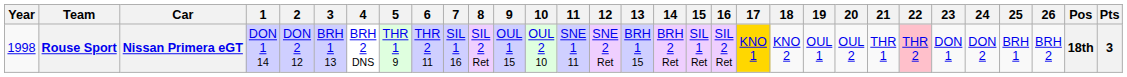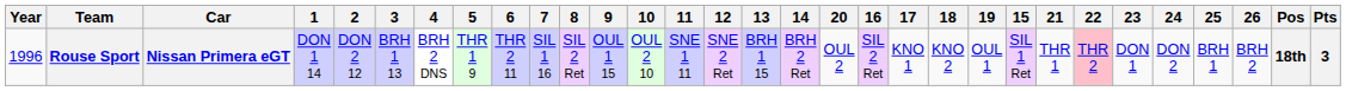columns swapped: 15 <-> 20
Rouse Sport | Year: 1998 -> 1996
Rouse Sport | 17: gold background -> no background
